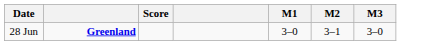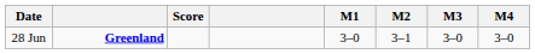+ column: M4 | 3–0
